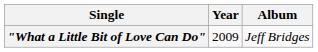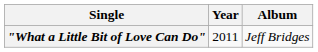"What a Little Bit of Love Can Do" | Year: 2009 -> 2011
